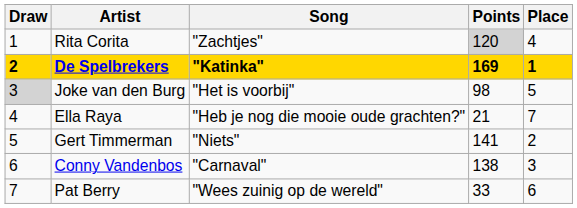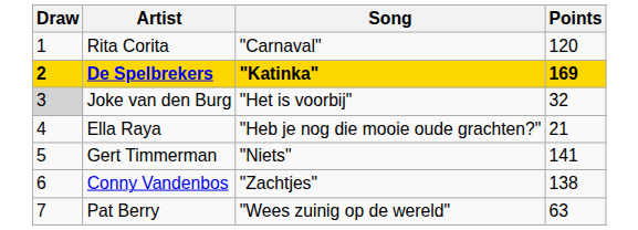- column: Place | 4 | 1 | 5 | 7 | 2 | 3 | 6
Rita Corita | Song: "Zachtjes" -> "Carnaval"
Rita Corita | Points: lightgrey background -> no background
Joke van den Burg | Points: 98 -> 32
Conny Vandenbos | Song: "Carnaval" -> "Zachtjes"
Pat Berry | Points: 33 -> 63
